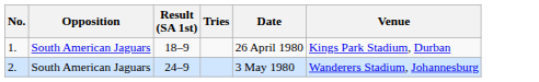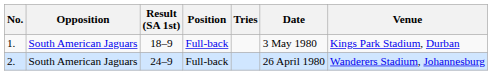+ column: Position | Full-back | Full-back
1. | Date: 26 April 1980 -> 3 May 1980
2. | Date: 3 May 1980 -> 26 April 1980
